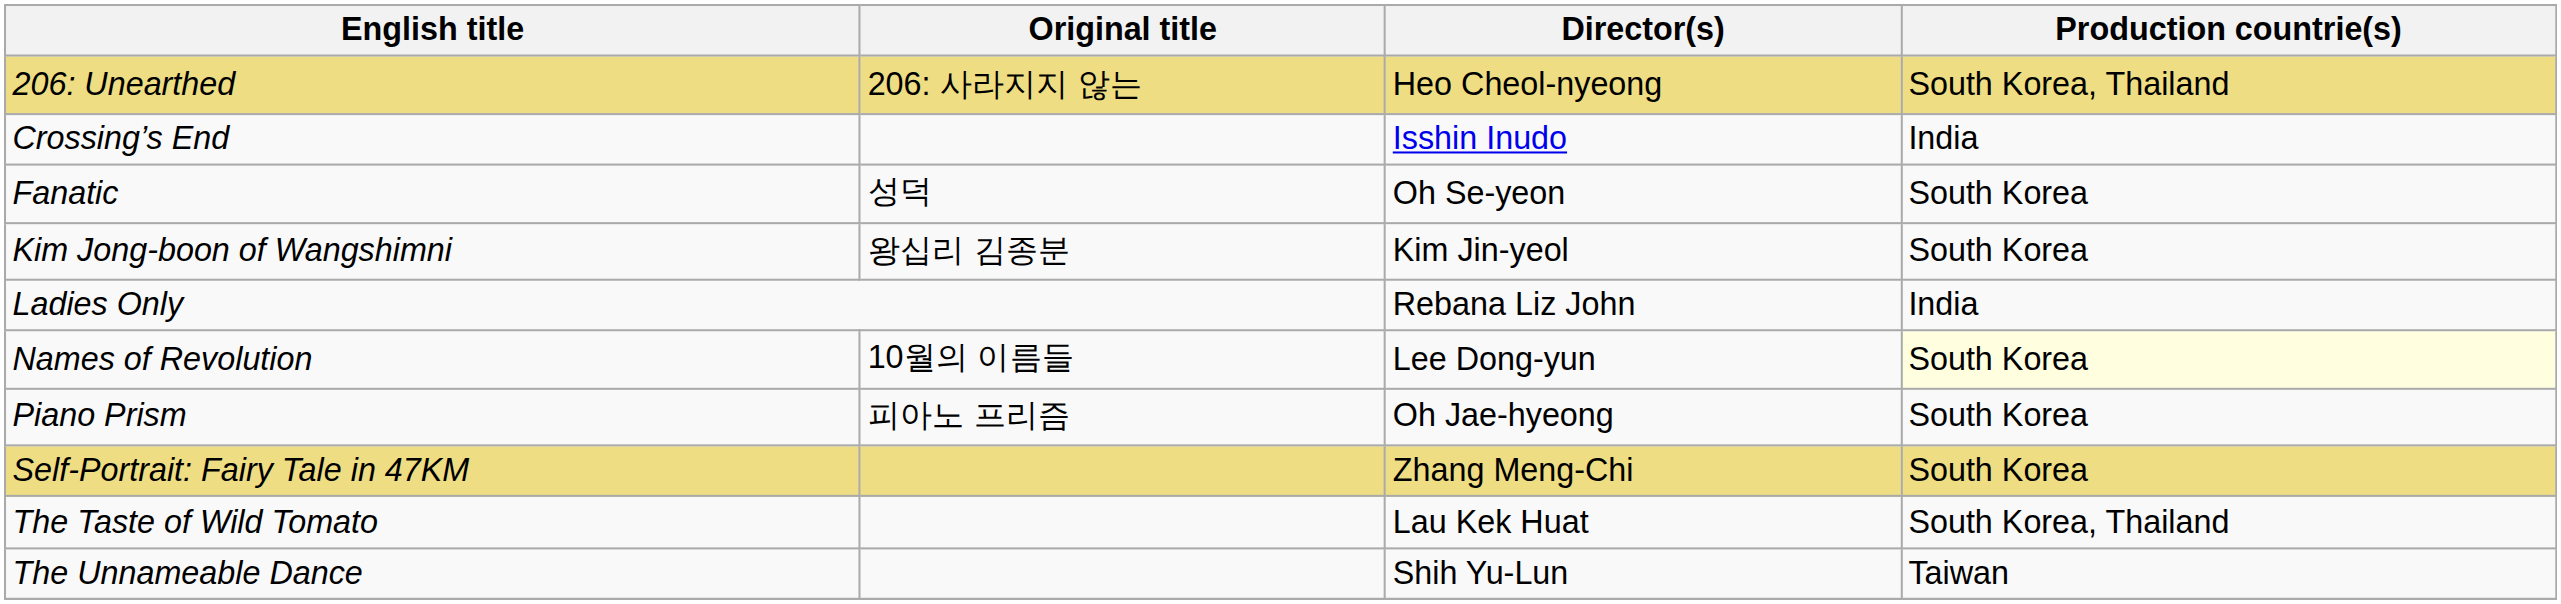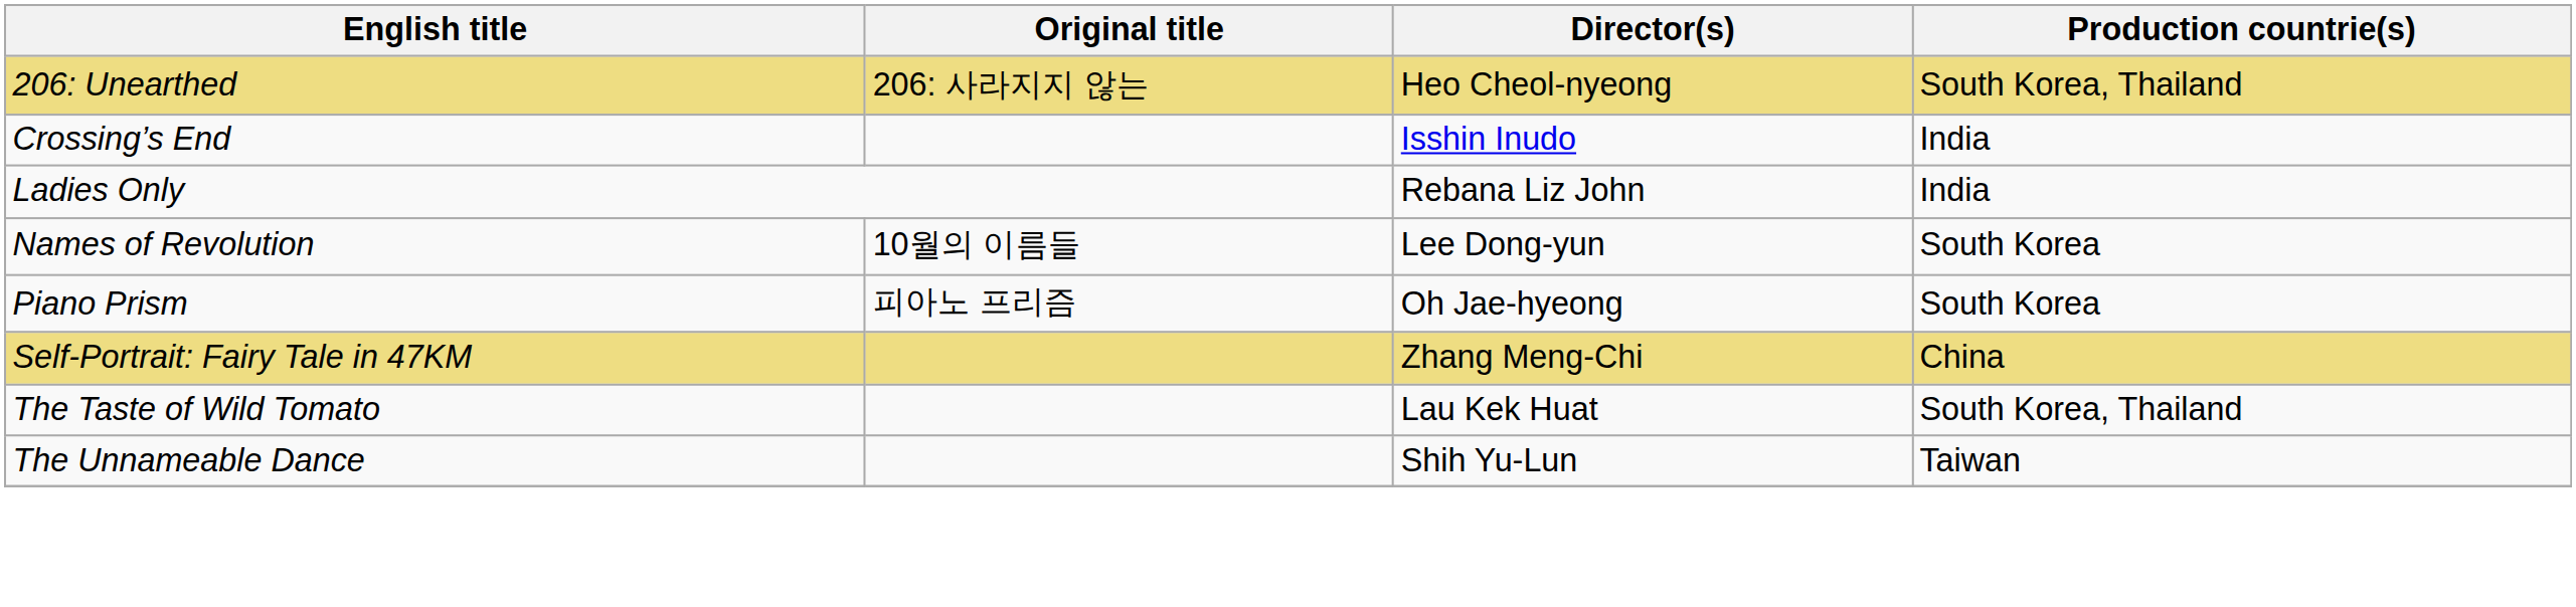- row: Fanatic | 성덕 | Oh Se-yeon | South Korea
- row: Kim Jong-boon of Wangshimni | 왕십리 김종분 | Kim Jin-yeol | South Korea
Names of Revolution | Production countrie(s): lightyellow background -> no background
Self-Portrait: Fairy Tale in 47KM | Production countrie(s): South Korea -> China
